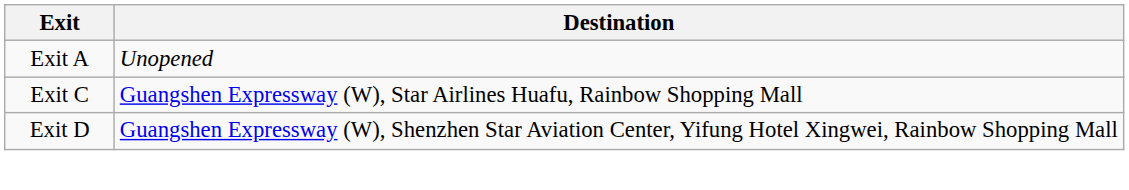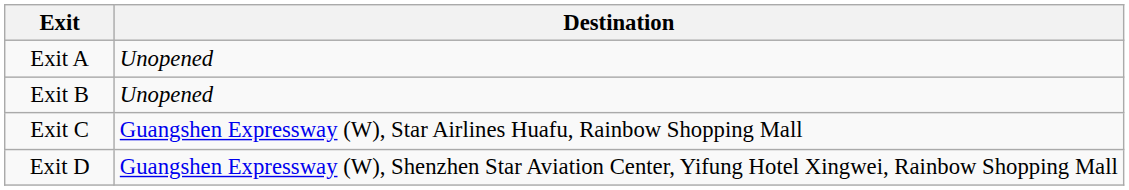+ row: Exit B | Unopened
